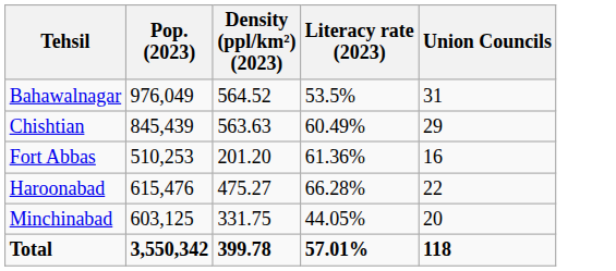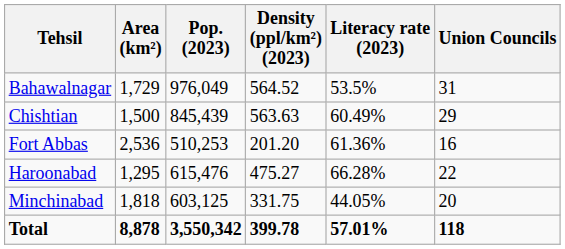+ column: Area (km²) | 1,729 | 1,500 | 2,536 | 1,295 | 1,818 | 8,878
